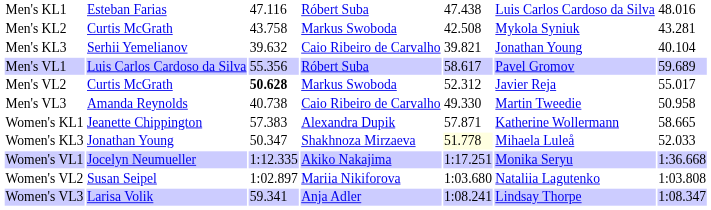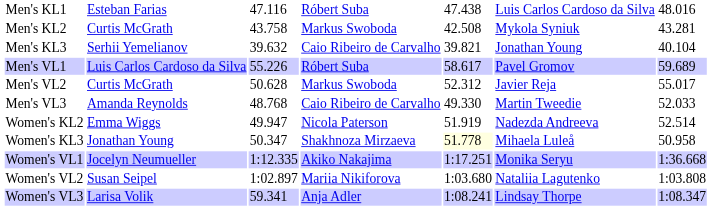Men's VL1 | column 3: 55.356 -> 55.226
Men's VL2 | column 3: bold -> normal
Men's VL3 | column 3: 40.738 -> 48.768
Men's VL3 | column 7: 50.958 -> 52.033
- row: Women's KL1 | Jeanette Chippington | 57.383 | Alexandra Dupik | 57.871 | Katherine Wollermann | 58.665
+ row: Women's KL2 | Emma Wiggs | 49.947 | Nicola Paterson | 51.919 | Nadezda Andreeva | 52.514
Women's KL3 | column 7: 52.033 -> 50.958
